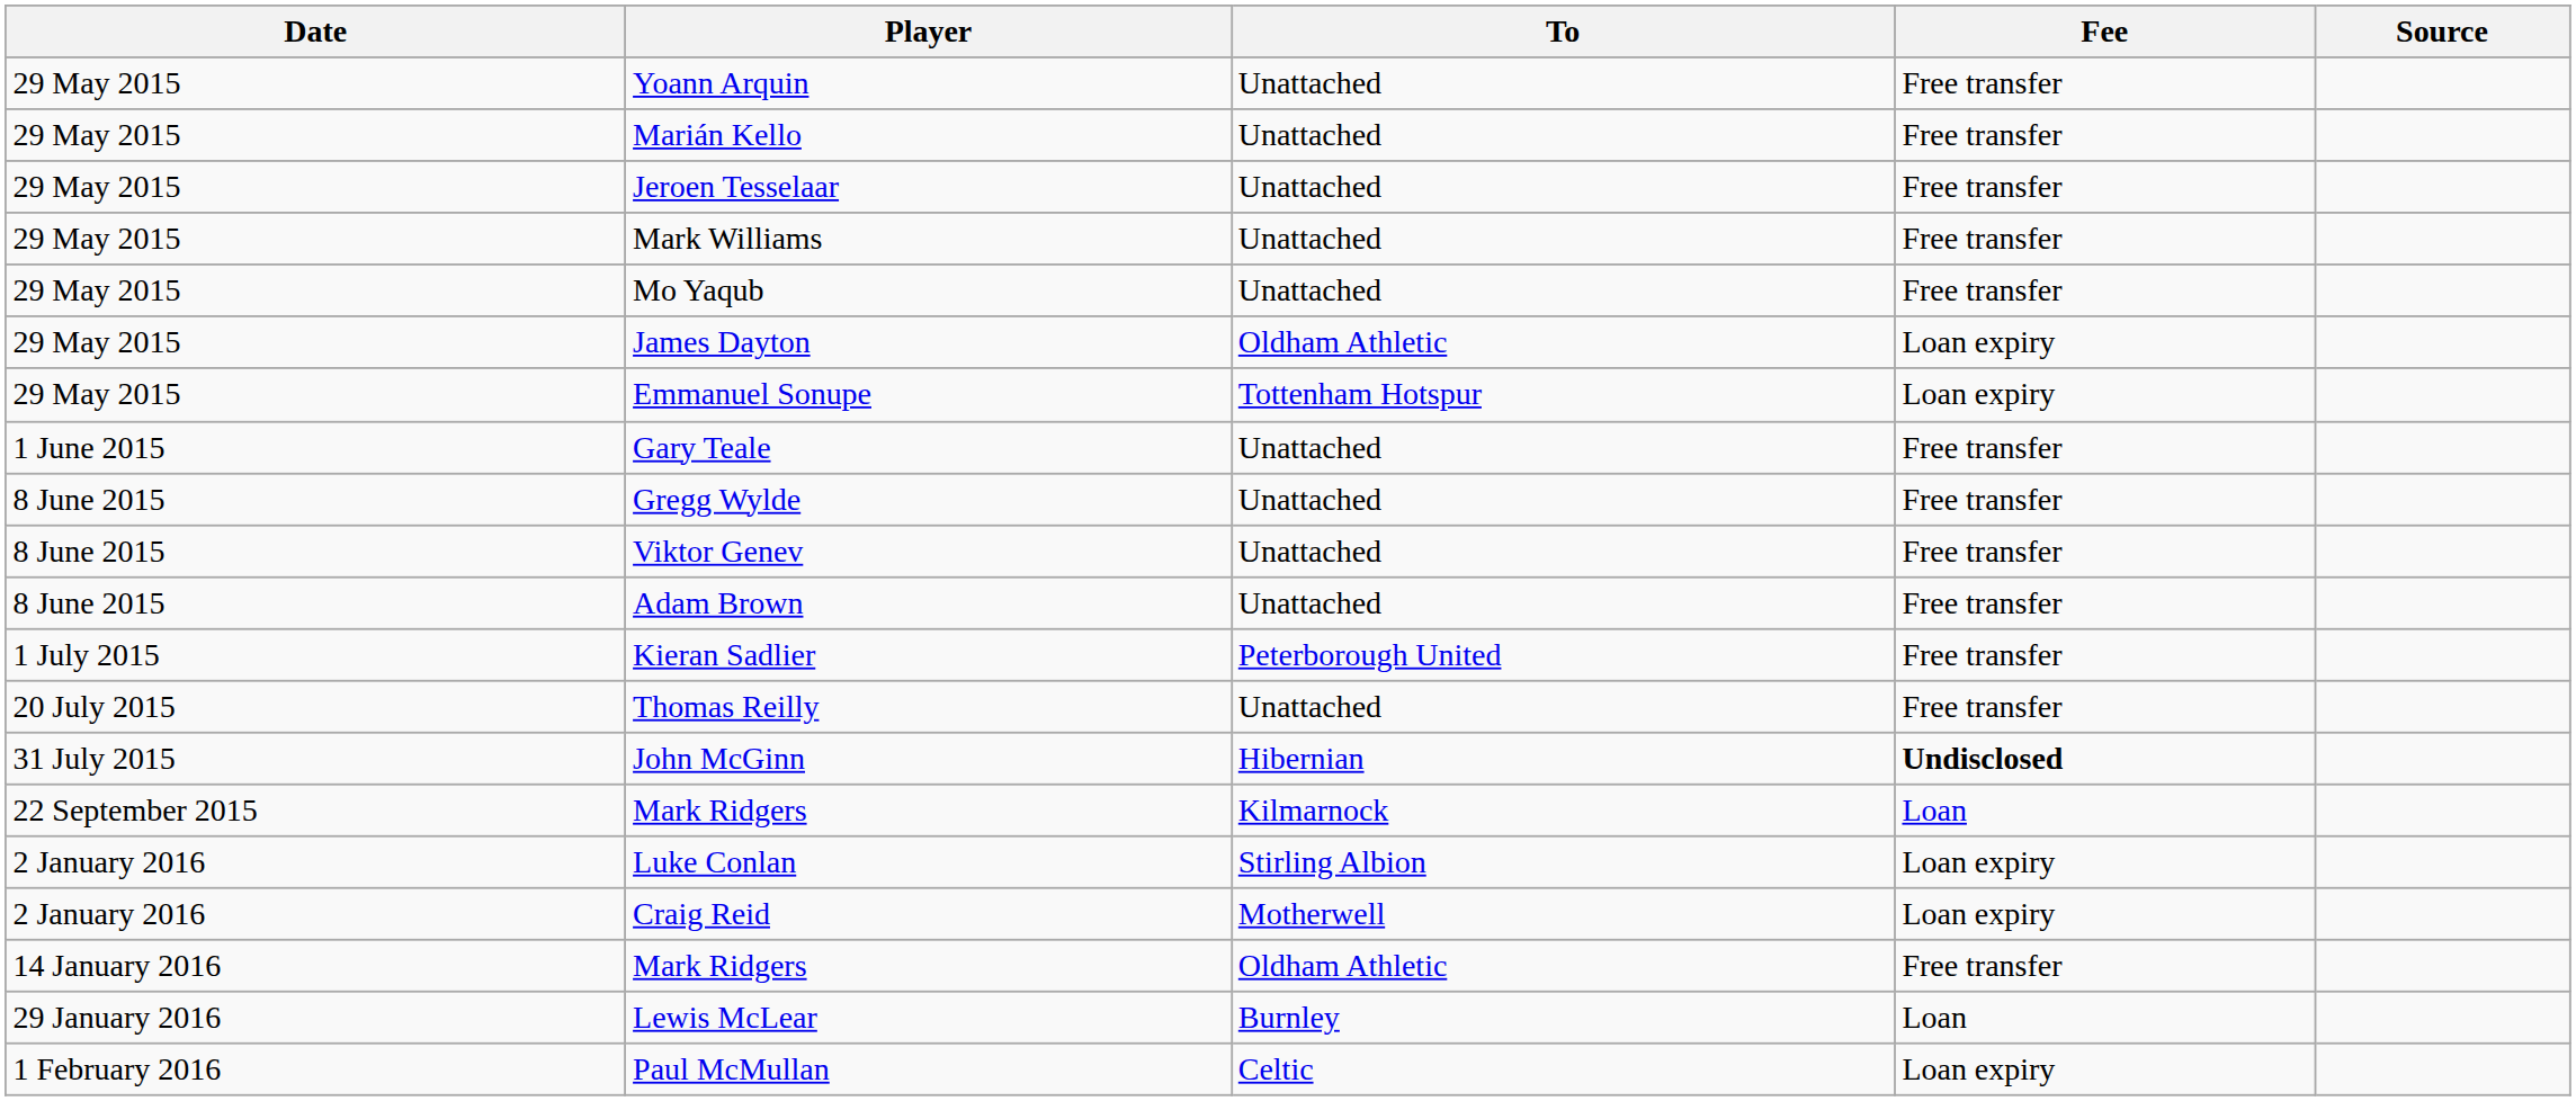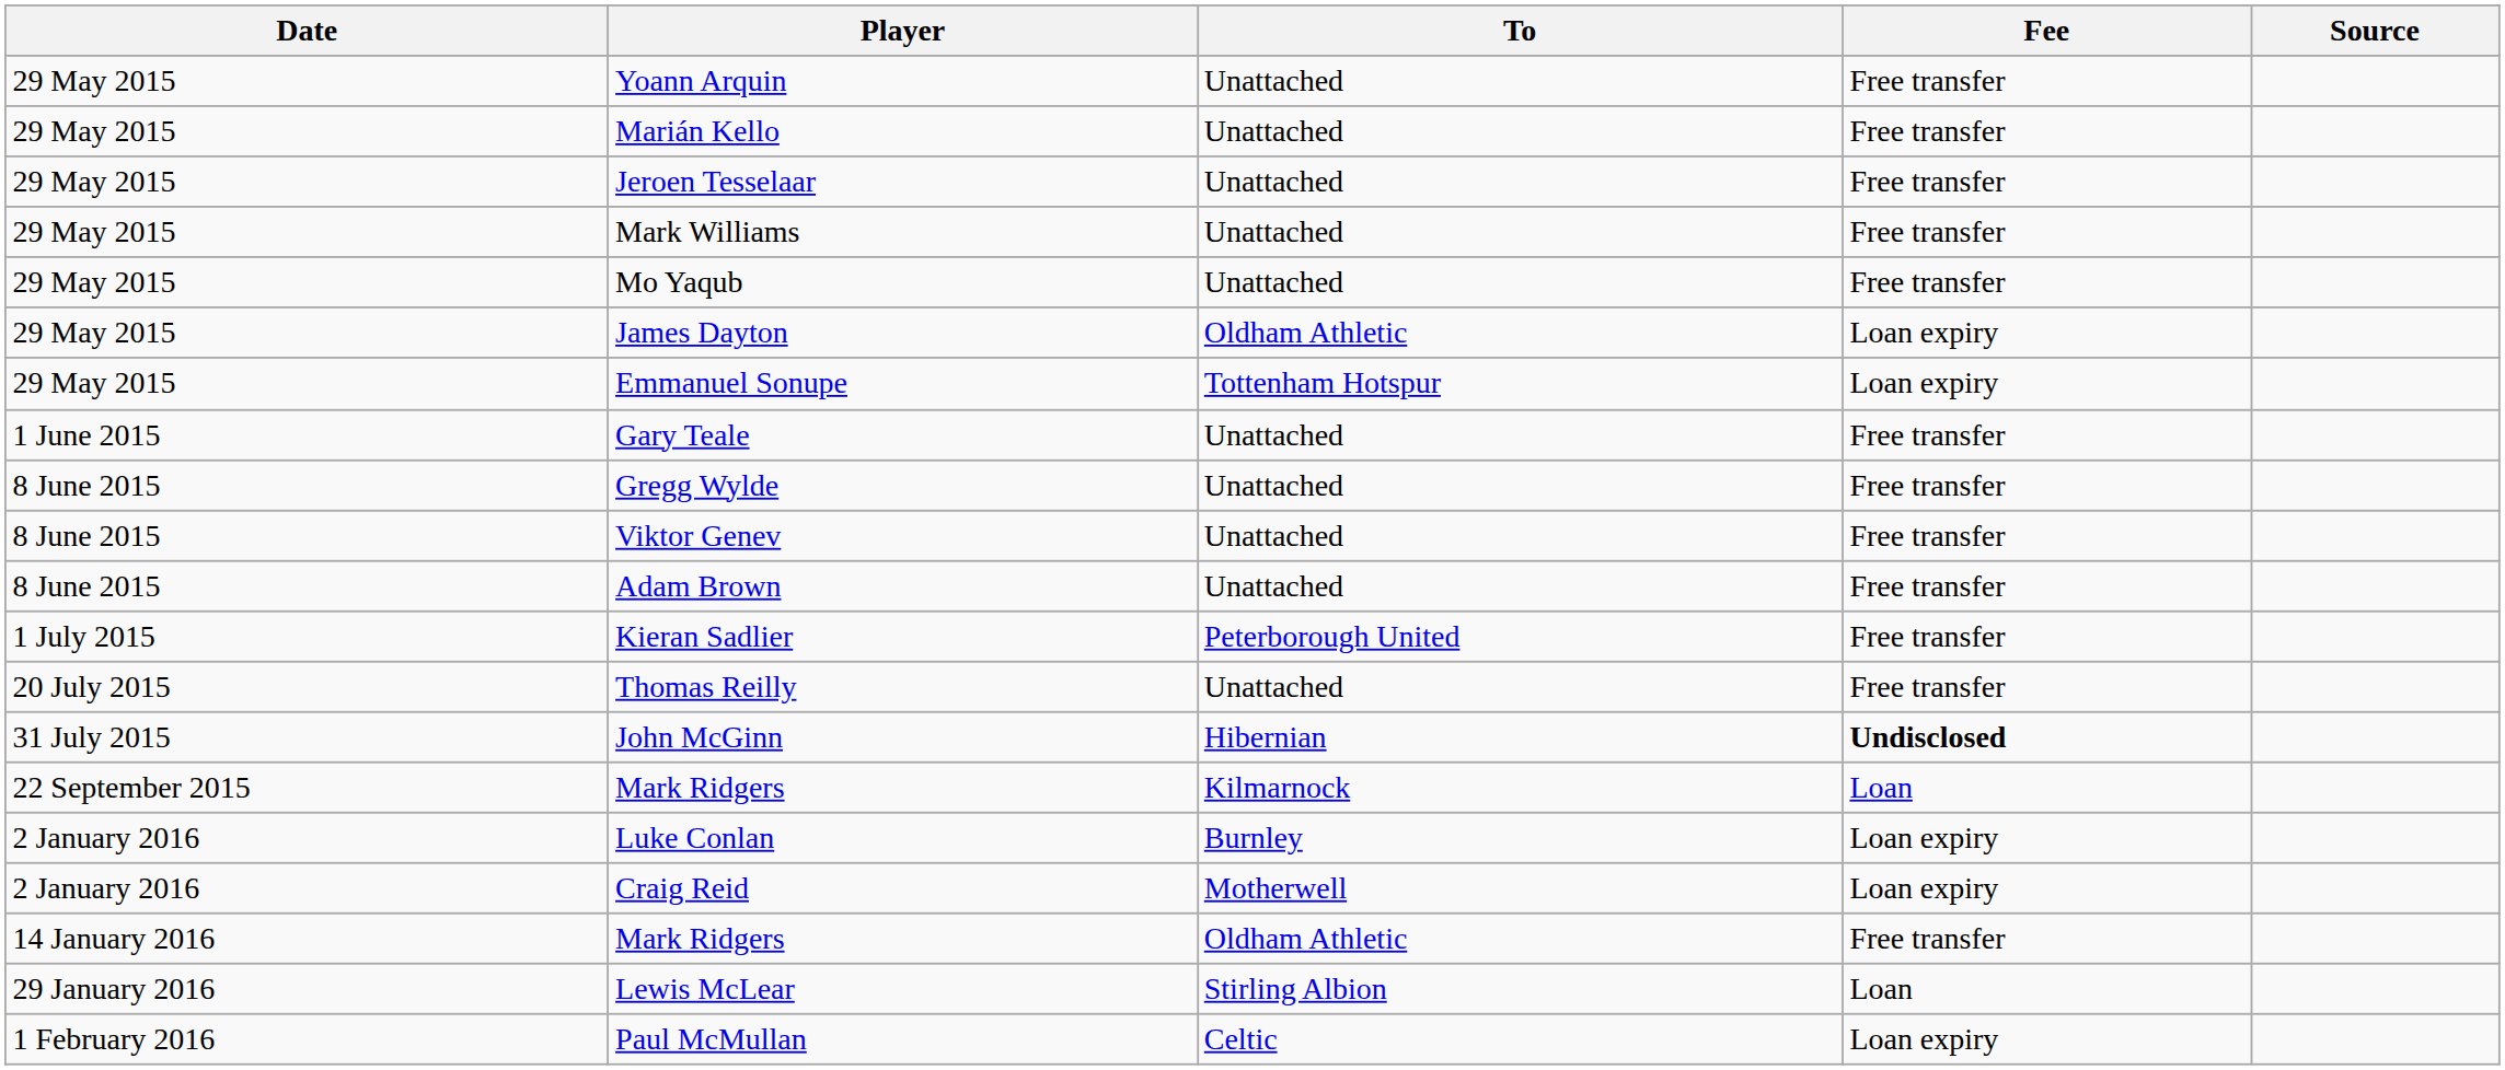Luke Conlan | To: Stirling Albion -> Burnley
Lewis McLear | To: Burnley -> Stirling Albion
